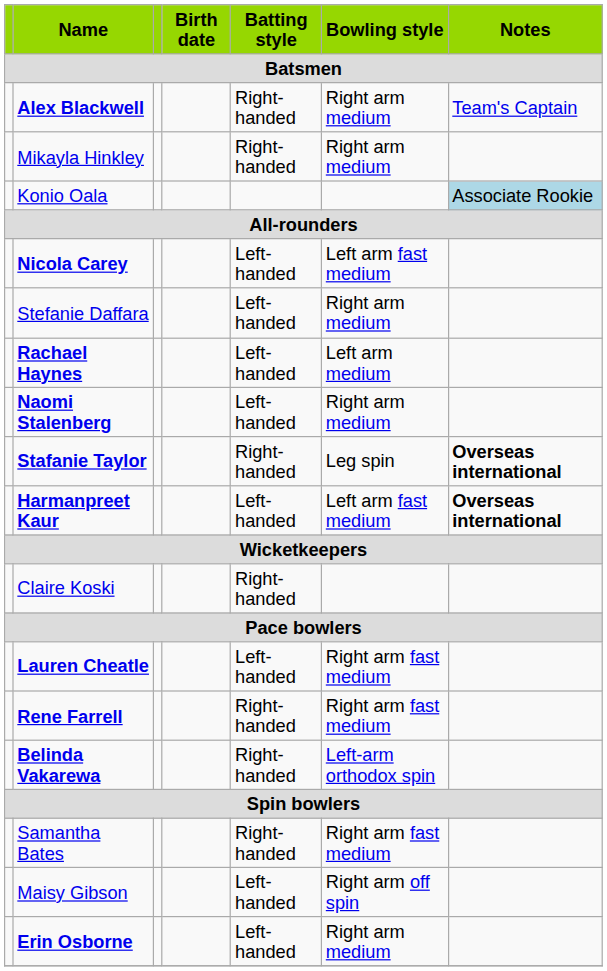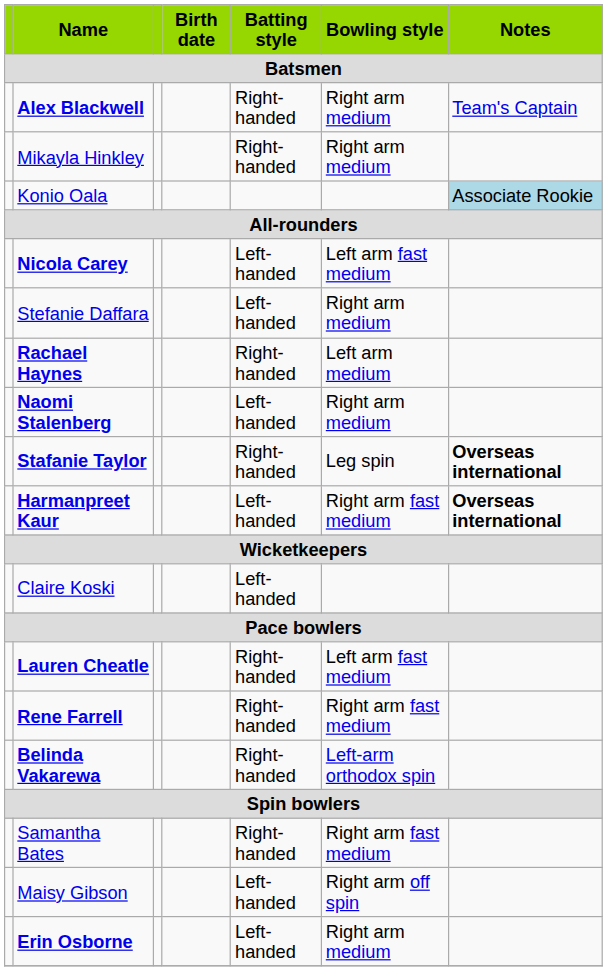Rachael Haynes | Batting style: Left-handed -> Right-handed
Harmanpreet Kaur | Bowling style: Left arm fast medium -> Right arm fast medium
Claire Koski | Batting style: Right-handed -> Left-handed
Lauren Cheatle | Batting style: Left-handed -> Right-handed
Lauren Cheatle | Bowling style: Right arm fast medium -> Left arm fast medium
